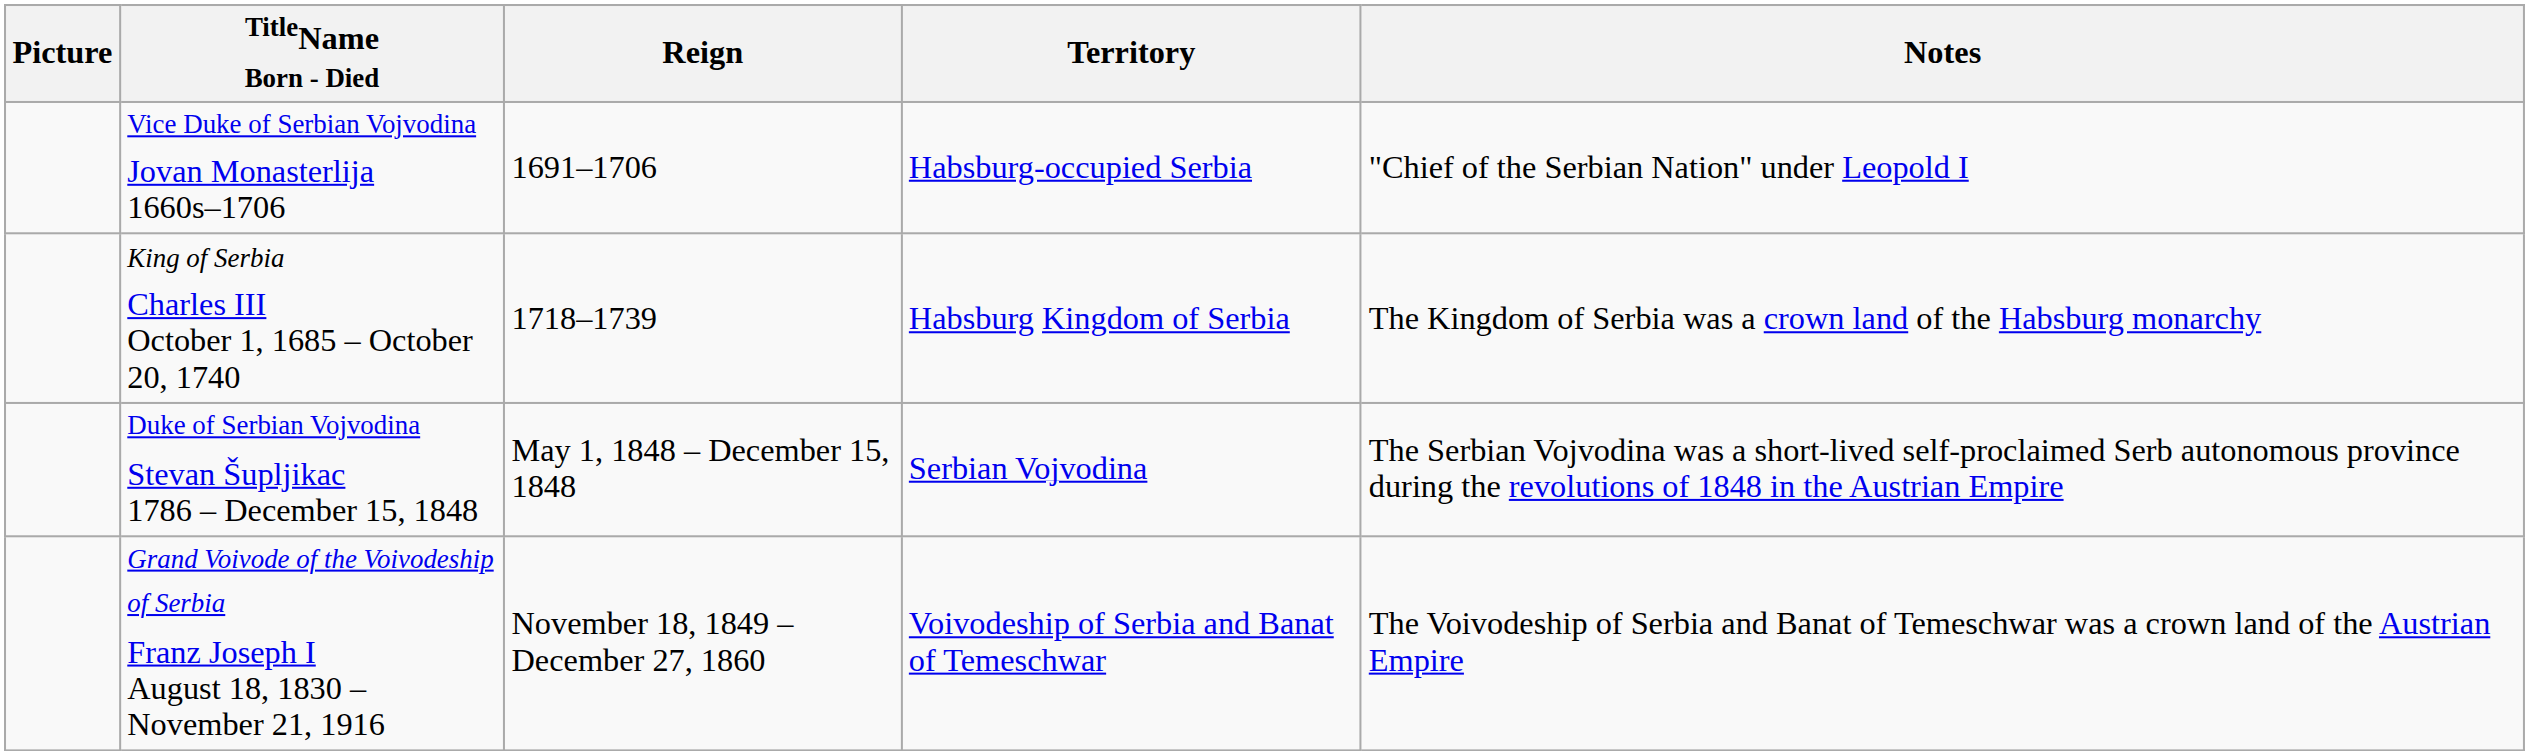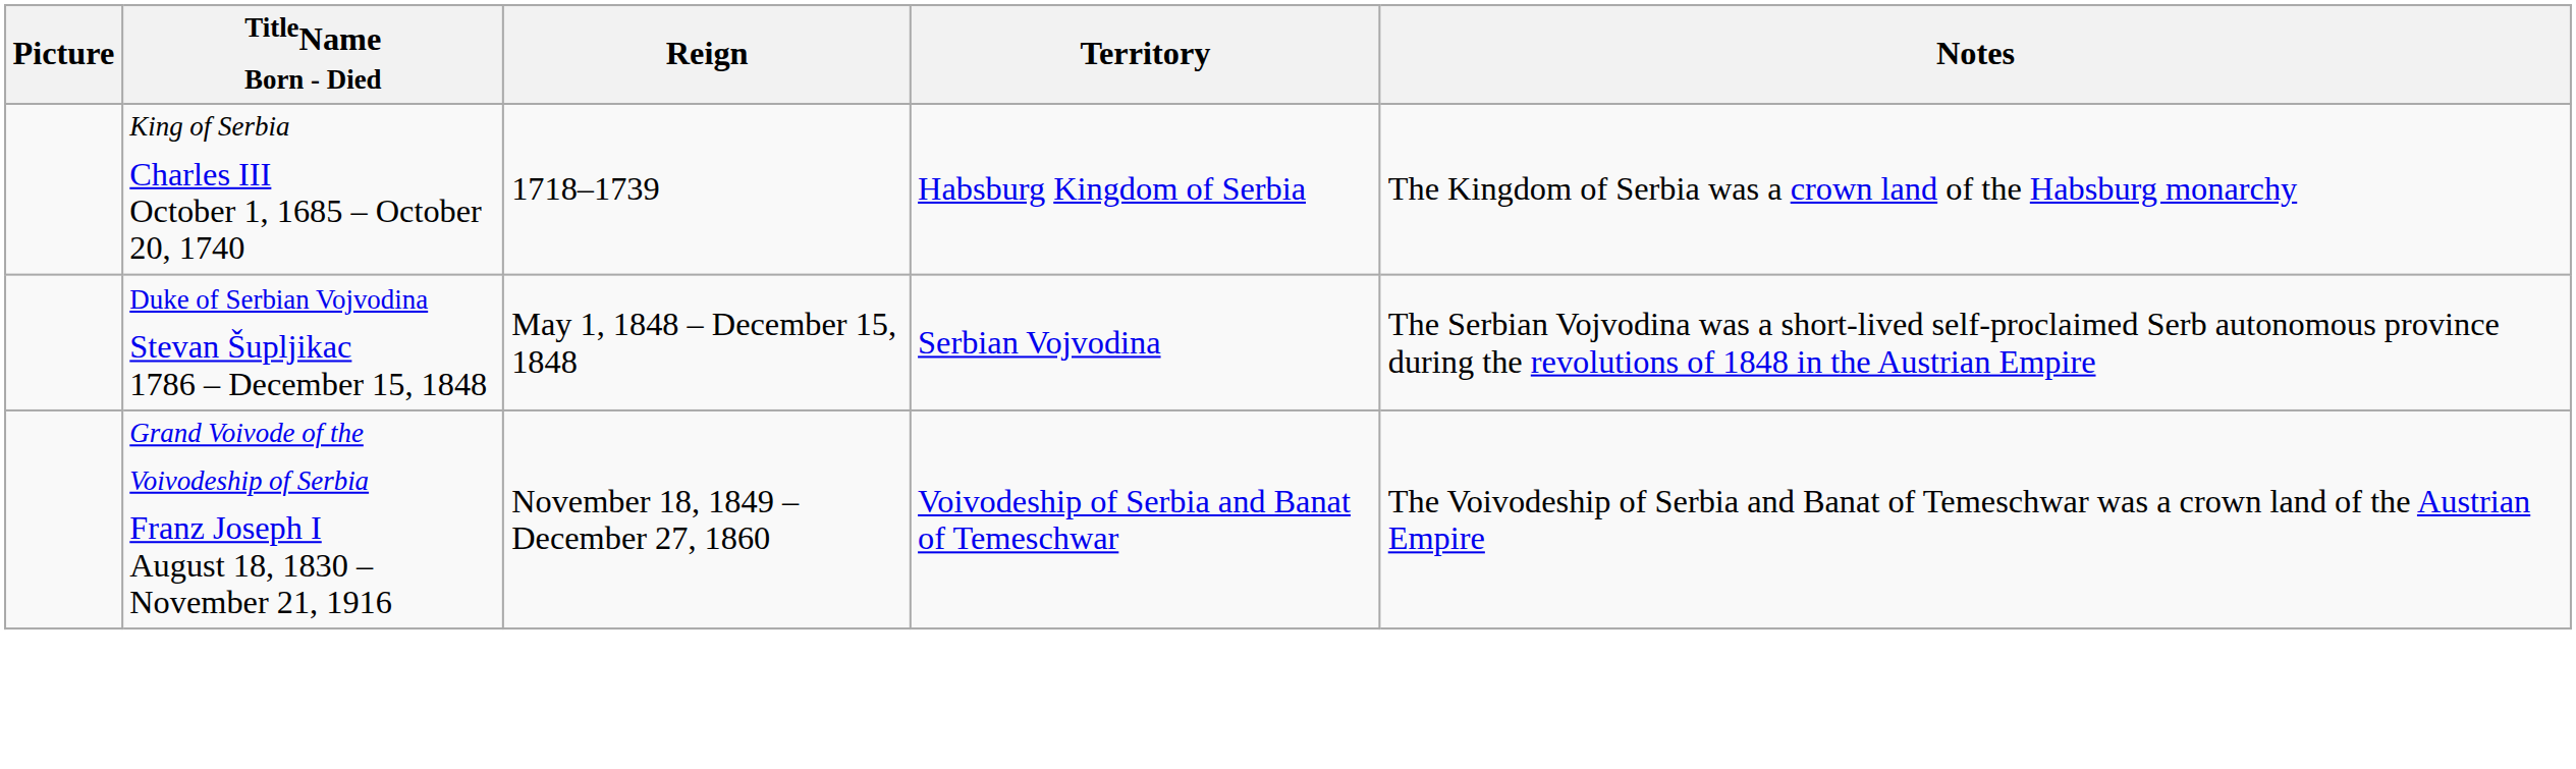- row: Vice Duke of Serbian Vojvodina Jovan Monasterlija 1660s–1706 | 1691–1706 | Habsburg-occupied Serbia | "Chief of the Serbian Nation" under Leopold I
